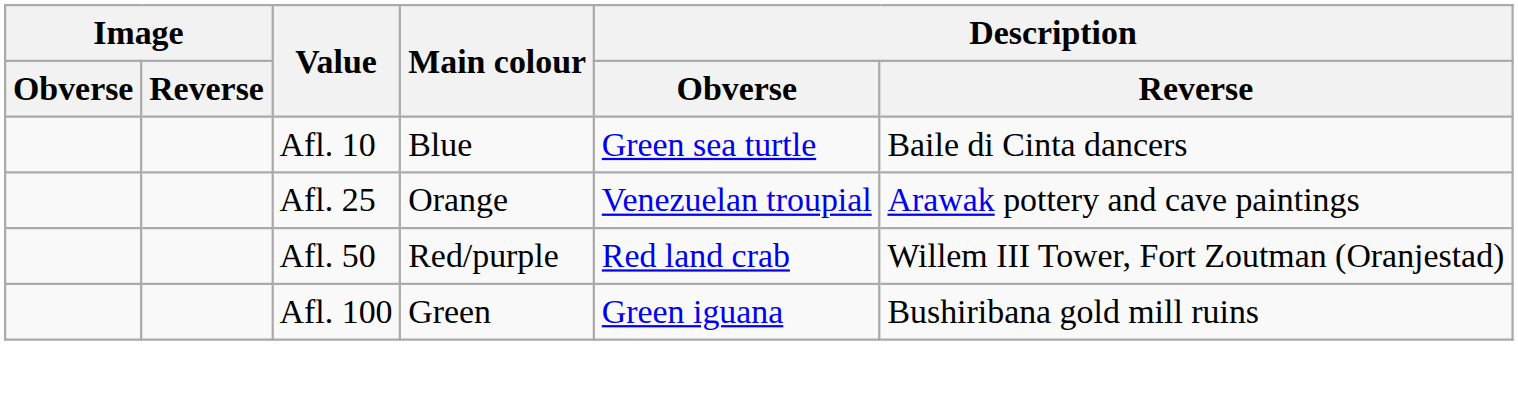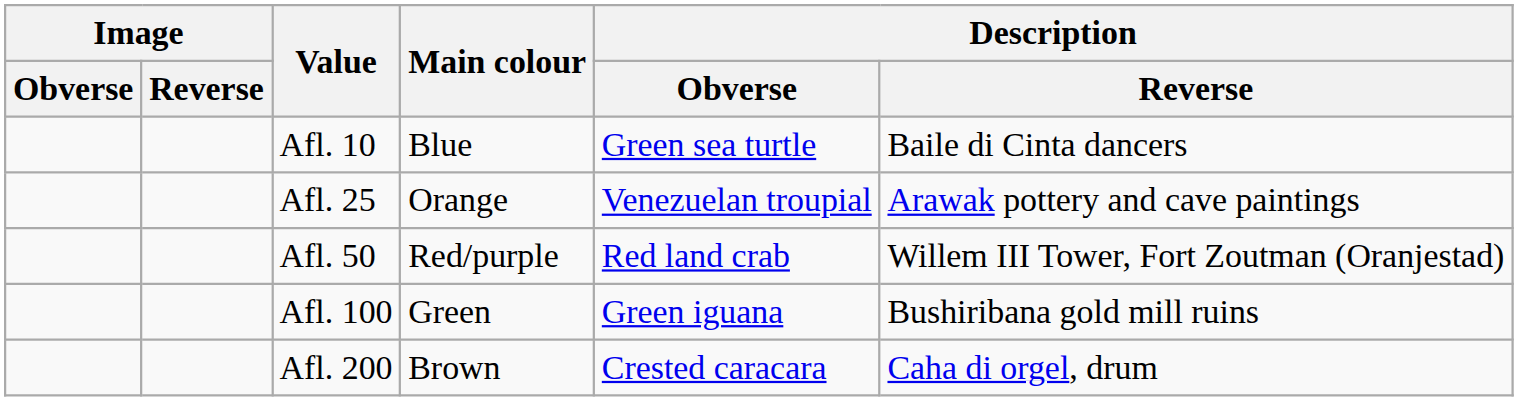+ row: Afl. 200 | Brown | Crested caracara | Caha di orgel, drum
